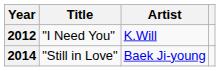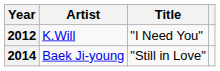columns swapped: Title <-> Artist
